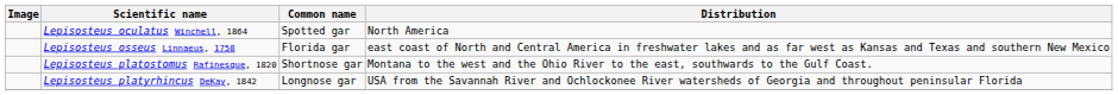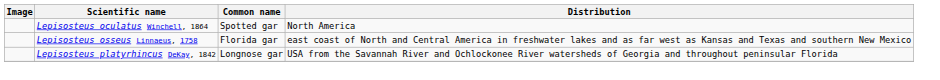- row: Lepisosteus platostomus Rafinesque, 1820 | Shortnose gar | Montana to the west and the Ohio River to the east, southwards to the Gulf Coast.
